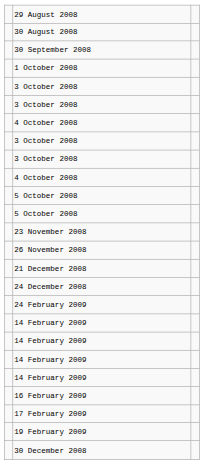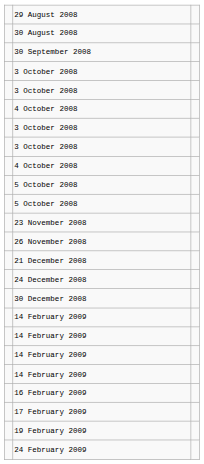- row: 1 October 2008
rows swapped: 30 December 2008 <-> 24 February 2009
